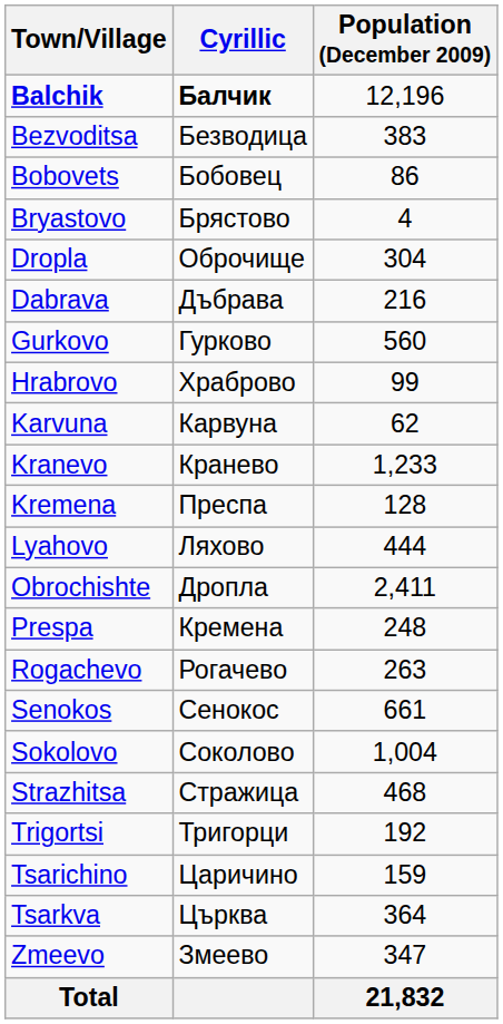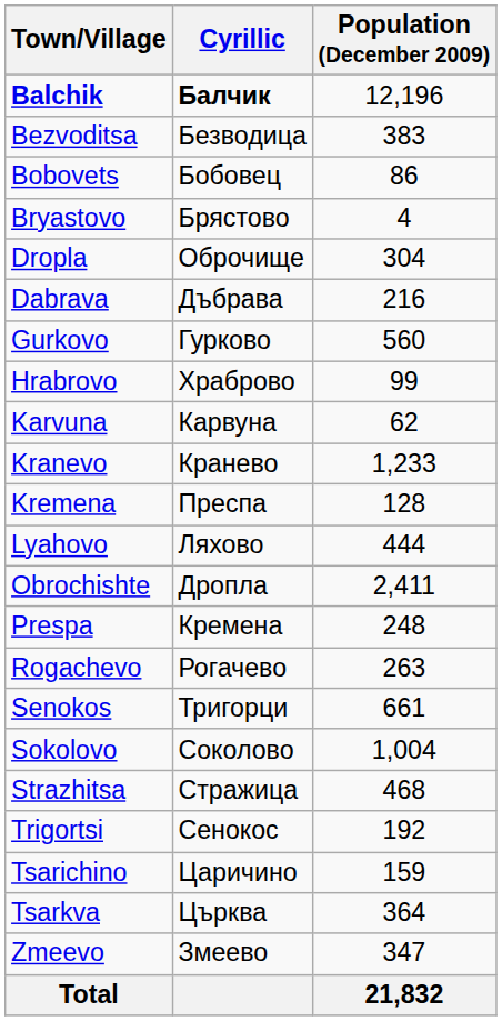Senokos | Cyrillic: Сенокос -> Тригорци
Trigortsi | Cyrillic: Тригорци -> Сенокос
